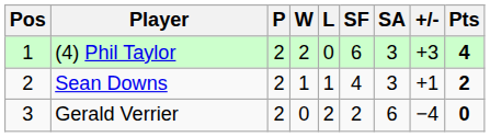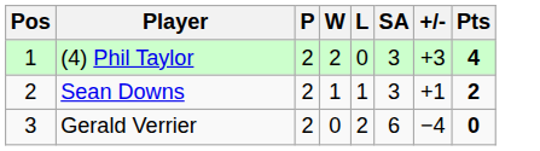- column: SF | 6 | 4 | 2
